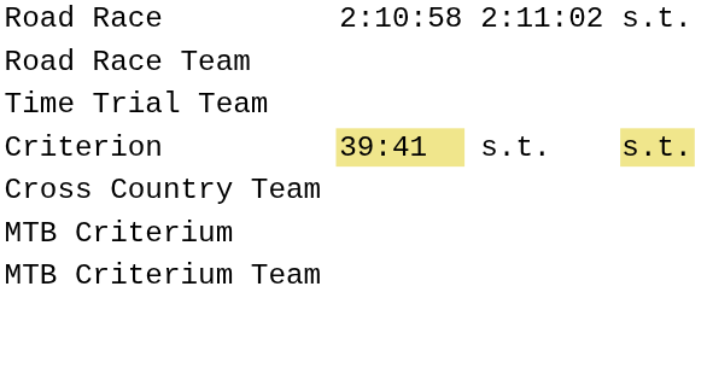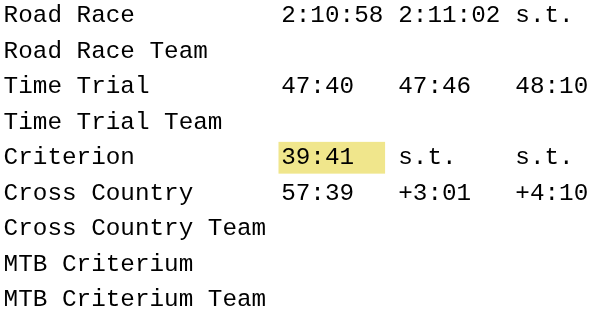+ row: Time Trial | 47:40 | 47:46 | 48:10
Criterion | column 7: khaki background -> no background
+ row: Cross Country | 57:39 | +3:01 | +4:10
